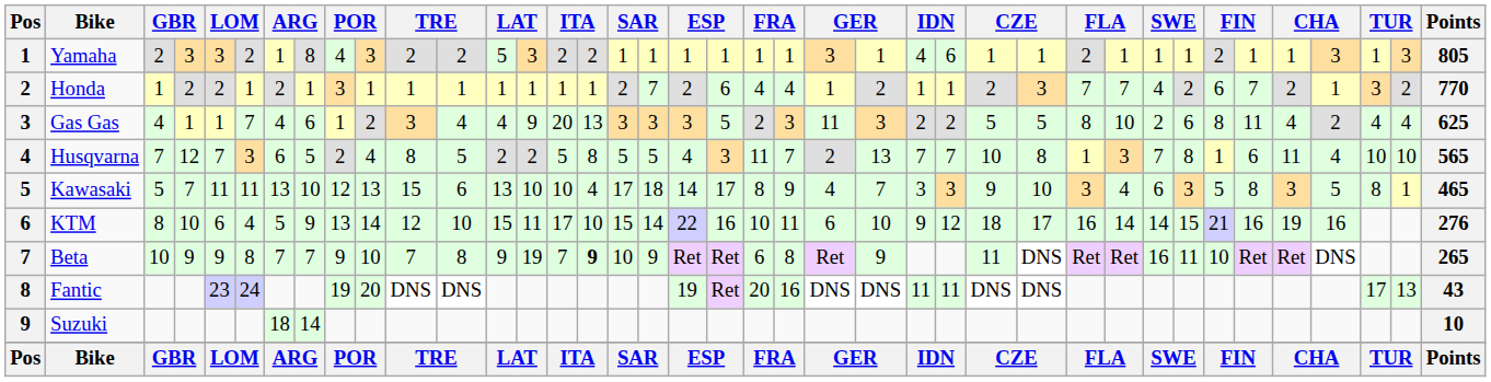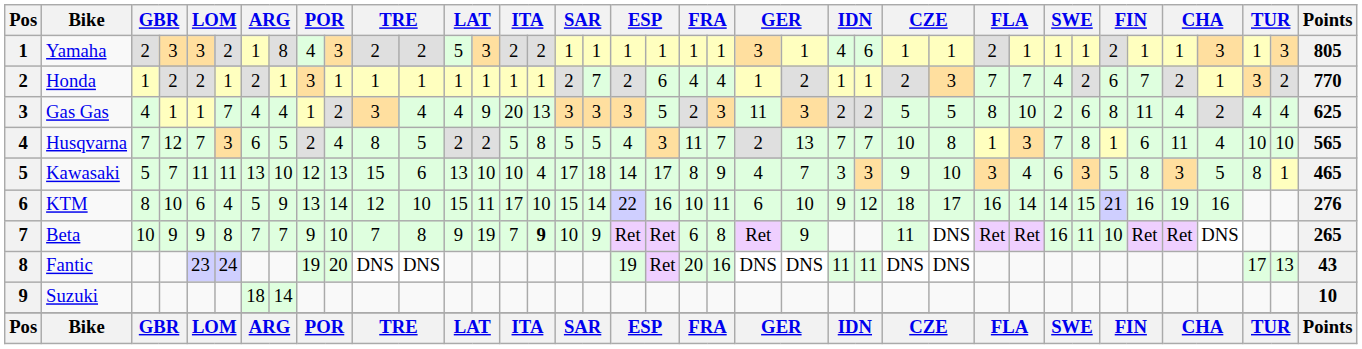Gas Gas | column 8: 6 -> 4
